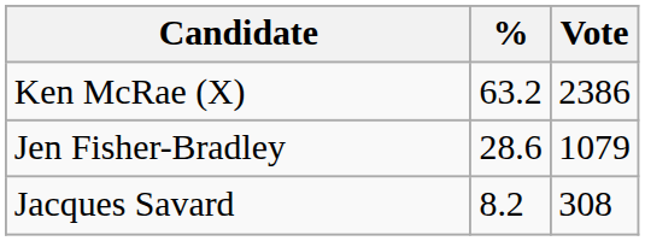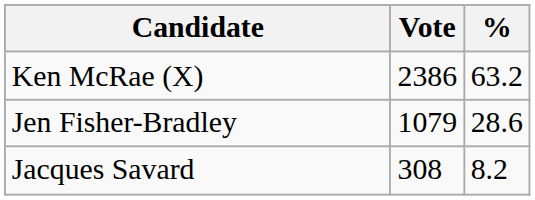columns swapped: Vote <-> %
